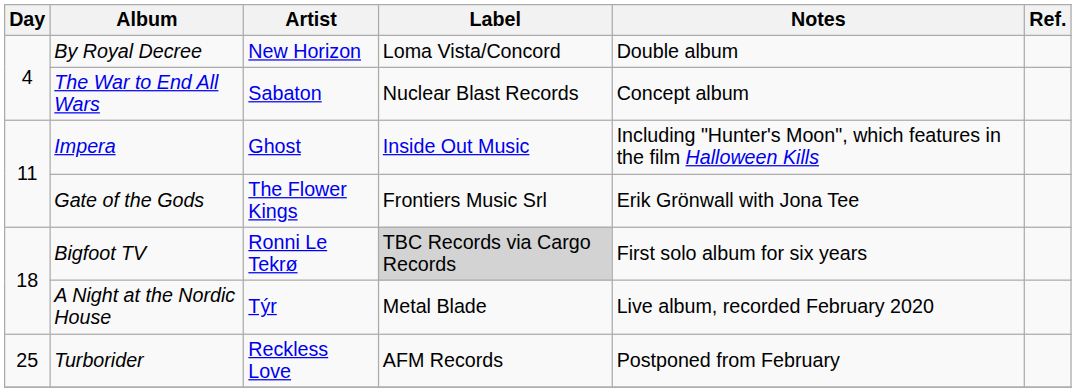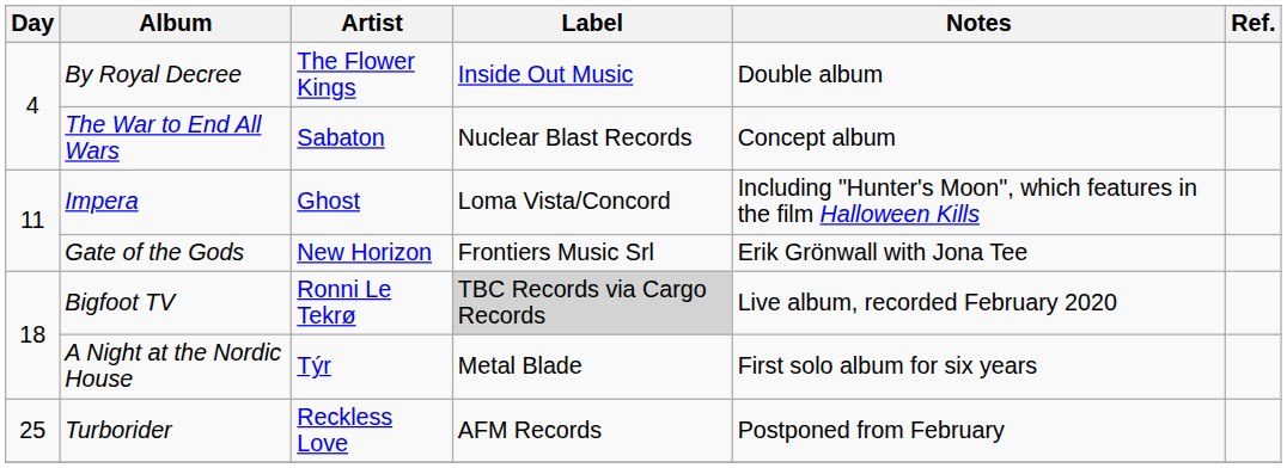By Royal Decree | Artist: New Horizon -> The Flower Kings
By Royal Decree | Label: Loma Vista/Concord -> Inside Out Music
Impera | Label: Inside Out Music -> Loma Vista/Concord
Gate of the Gods | Artist: The Flower Kings -> New Horizon
Bigfoot TV | Notes: First solo album for six years -> Live album, recorded February 2020
A Night at the Nordic House | Notes: Live album, recorded February 2020 -> First solo album for six years
